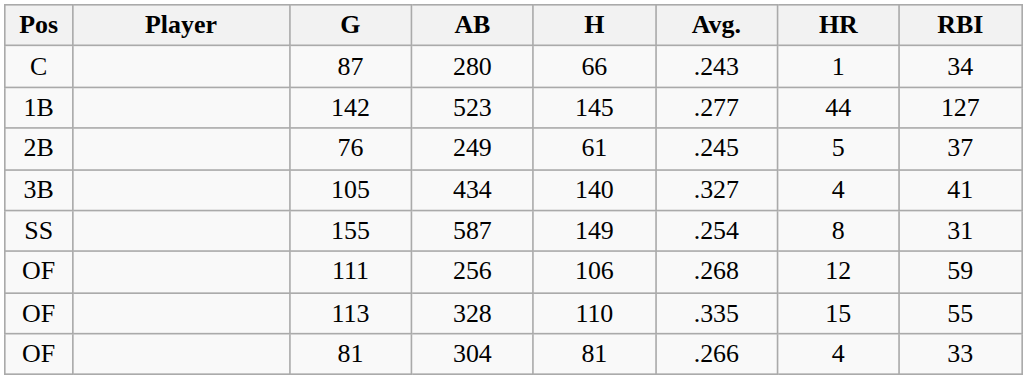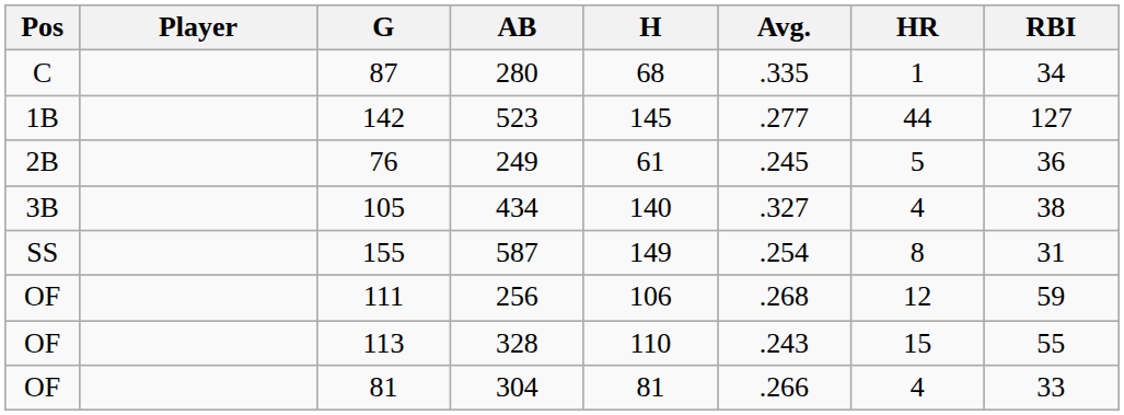87 | H: 66 -> 68
87 | Avg.: .243 -> .335
76 | RBI: 37 -> 36
105 | RBI: 41 -> 38
113 | Avg.: .335 -> .243
